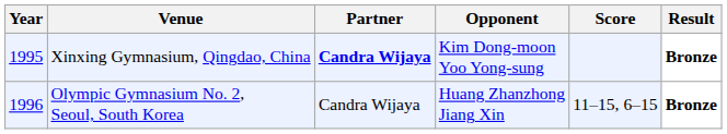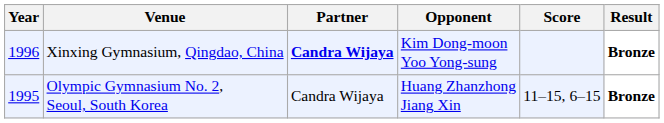Xinxing Gymnasium, Qingdao, China | Year: 1995 -> 1996
Olympic Gymnasium No. 2, Seoul, South Korea | Year: 1996 -> 1995
